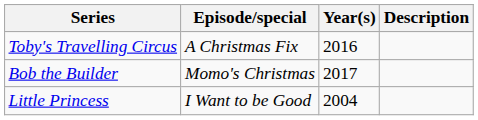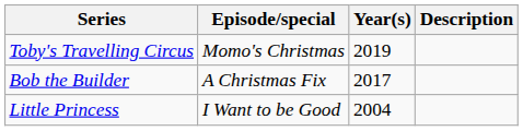Toby's Travelling Circus | Episode/special: A Christmas Fix -> Momo's Christmas
Toby's Travelling Circus | Year(s): 2016 -> 2019
Bob the Builder | Episode/special: Momo's Christmas -> A Christmas Fix
